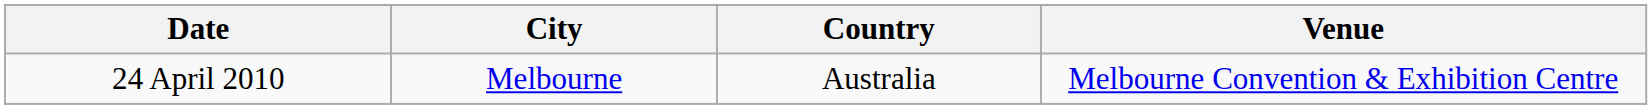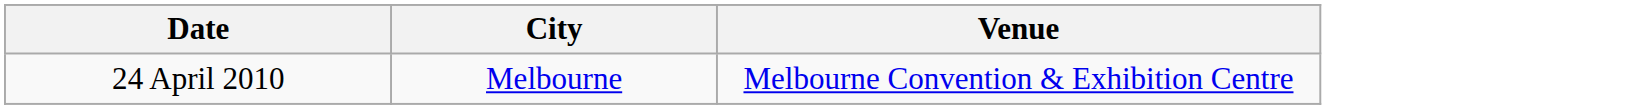- column: Country | Australia
